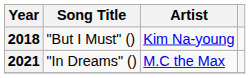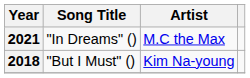rows swapped: 2018 <-> 2021
